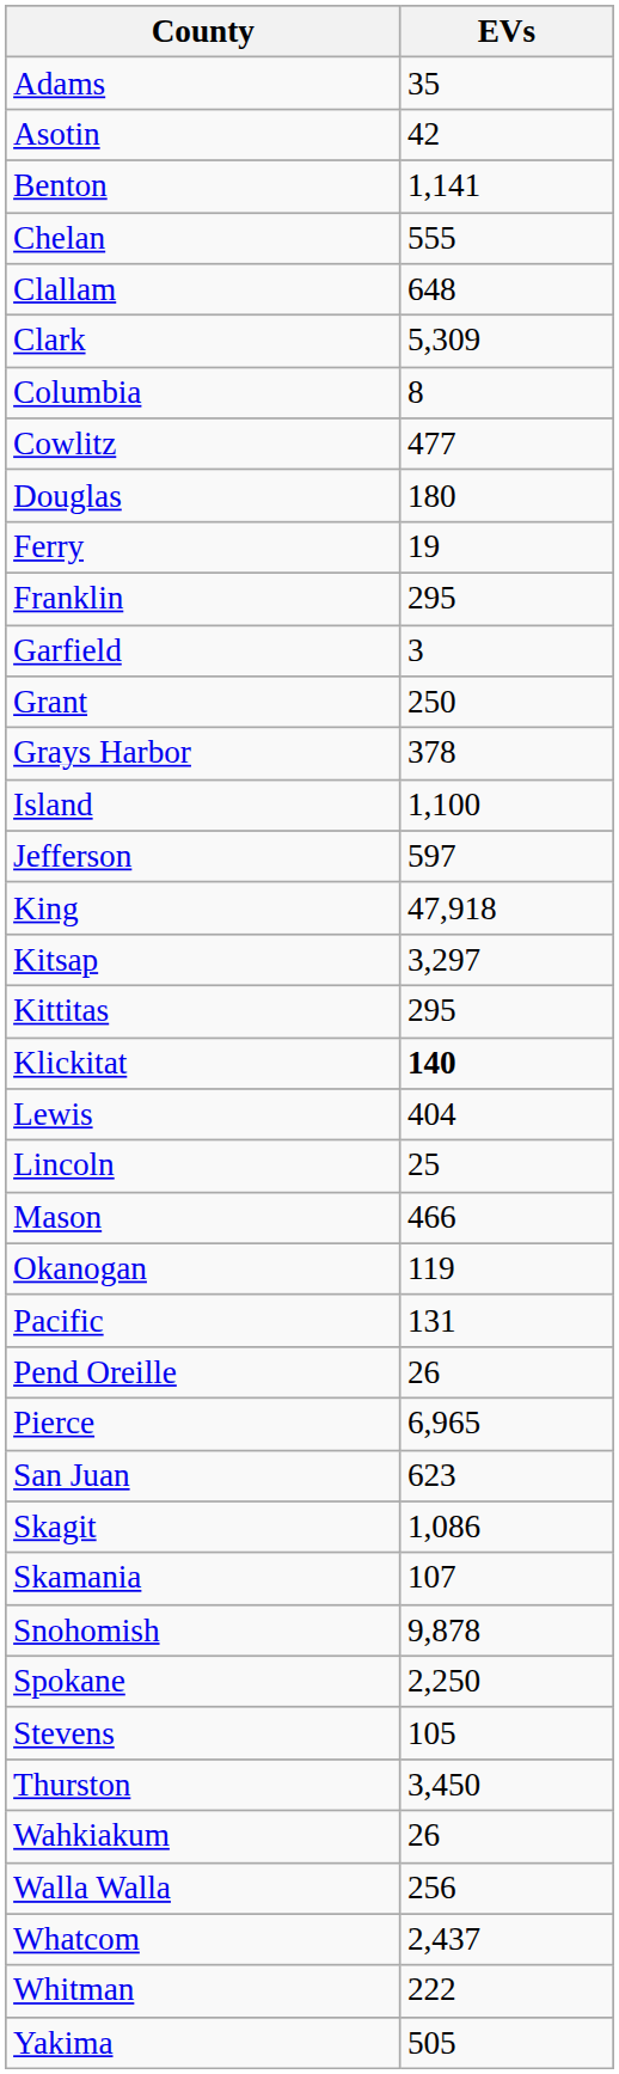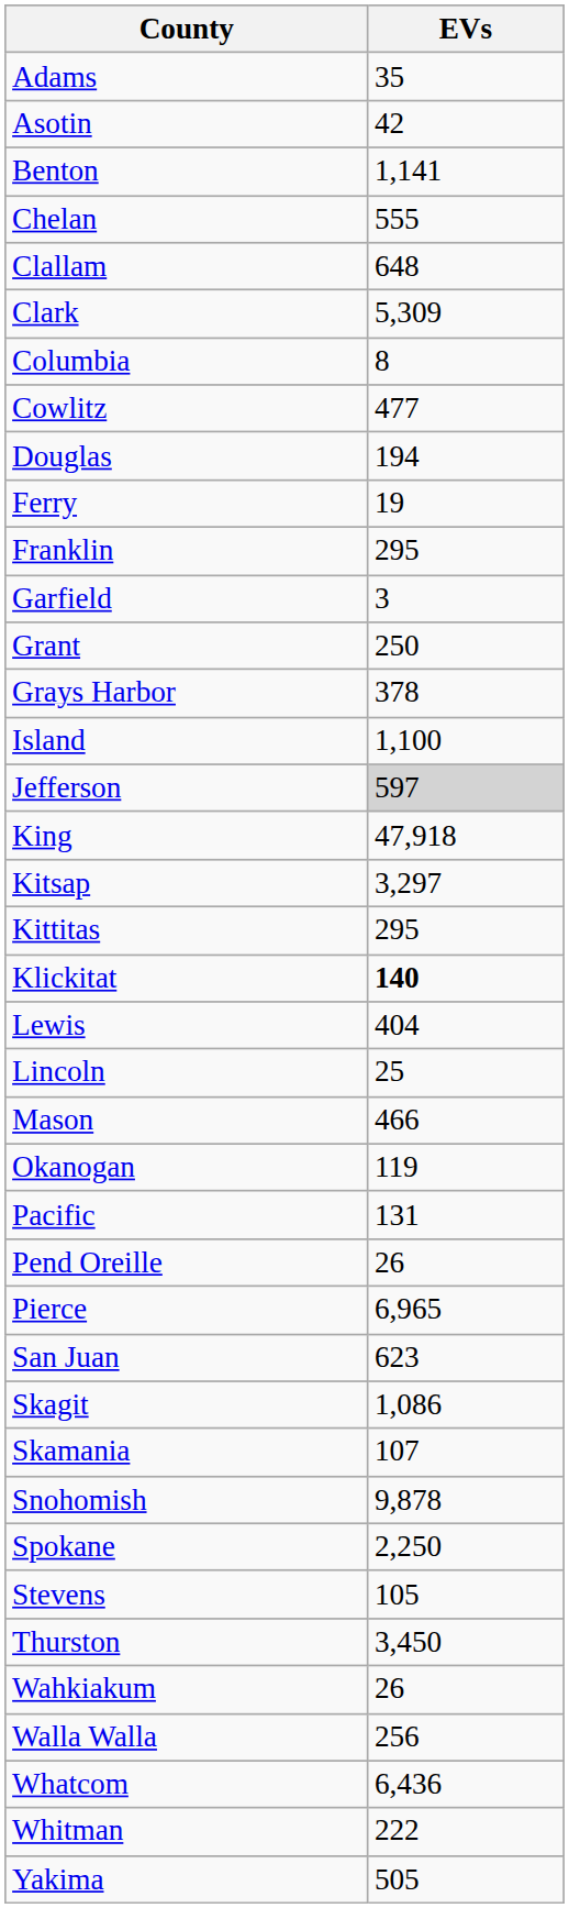Douglas | EVs: 180 -> 194
Jefferson | EVs: no background -> lightgrey background
Whatcom | EVs: 2,437 -> 6,436
